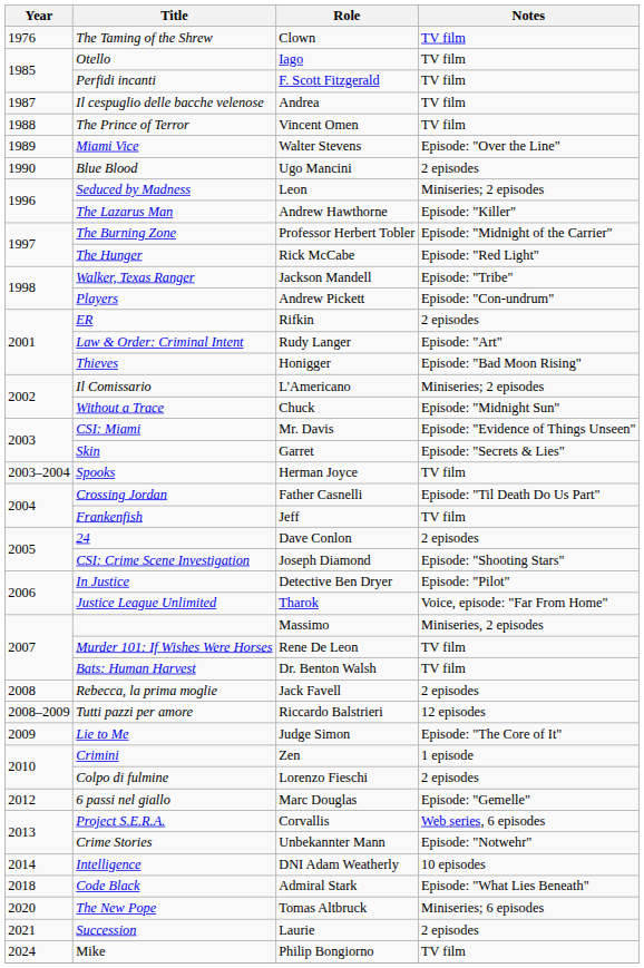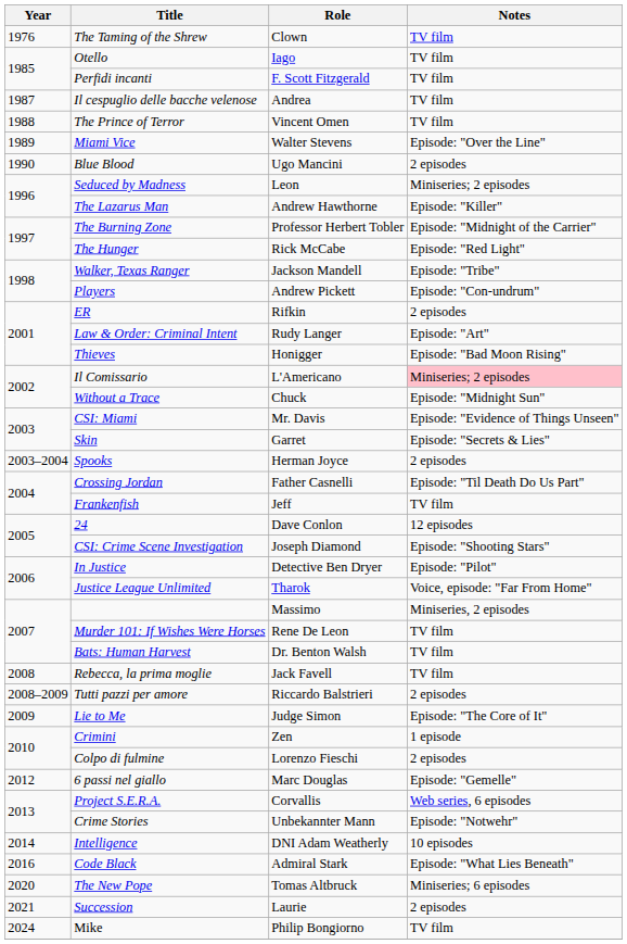Il Comissario | Notes: no background -> pink background
Spooks | Notes: TV film -> 2 episodes
24 | Notes: 2 episodes -> 12 episodes
Rebecca, la prima moglie | Notes: 2 episodes -> TV film
Tutti pazzi per amore | Notes: 12 episodes -> 2 episodes
Code Black | Year: 2018 -> 2016
